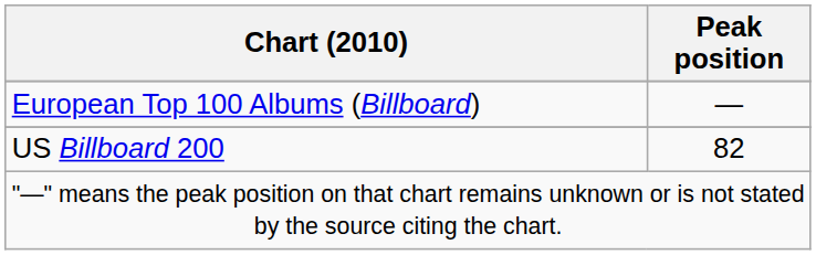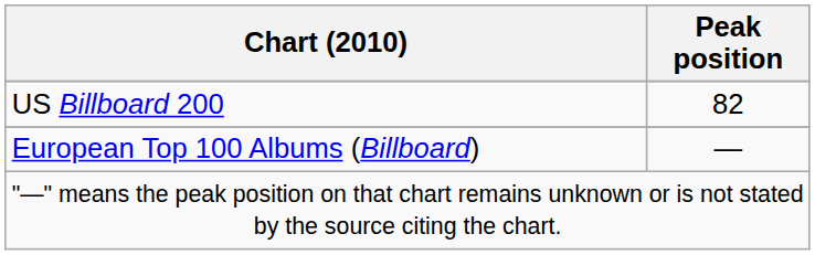rows swapped: European Top 100 Albums (Billboard) <-> US Billboard 200
